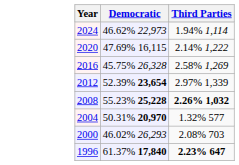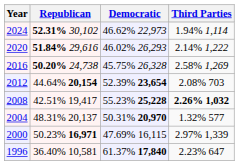+ column: Republican | 52.31% 30,102 | 51.84% 29,616 | 50.20% 24,738 | 44.64% 20,154 | 42.51% 19,417 | 48.31% 20,137 | 50.23% 16,971 | 36.40% 10,581
2020 | Democratic: 47.69% 16,115 -> 46.02% 26,293
2012 | Third Parties: 2.97% 1,339 -> 2.08% 703
2000 | Democratic: 46.02% 26,293 -> 47.69% 16,115
2000 | Third Parties: 2.08% 703 -> 2.97% 1,339
1996 | Third Parties: bold -> normal
